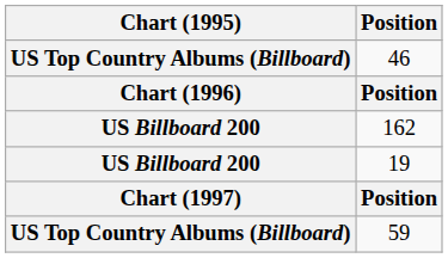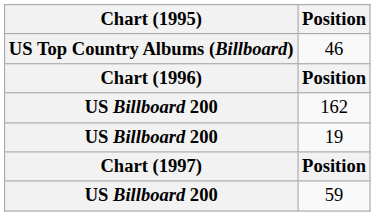59 | Chart (1995): US Top Country Albums (Billboard) -> US Billboard 200
